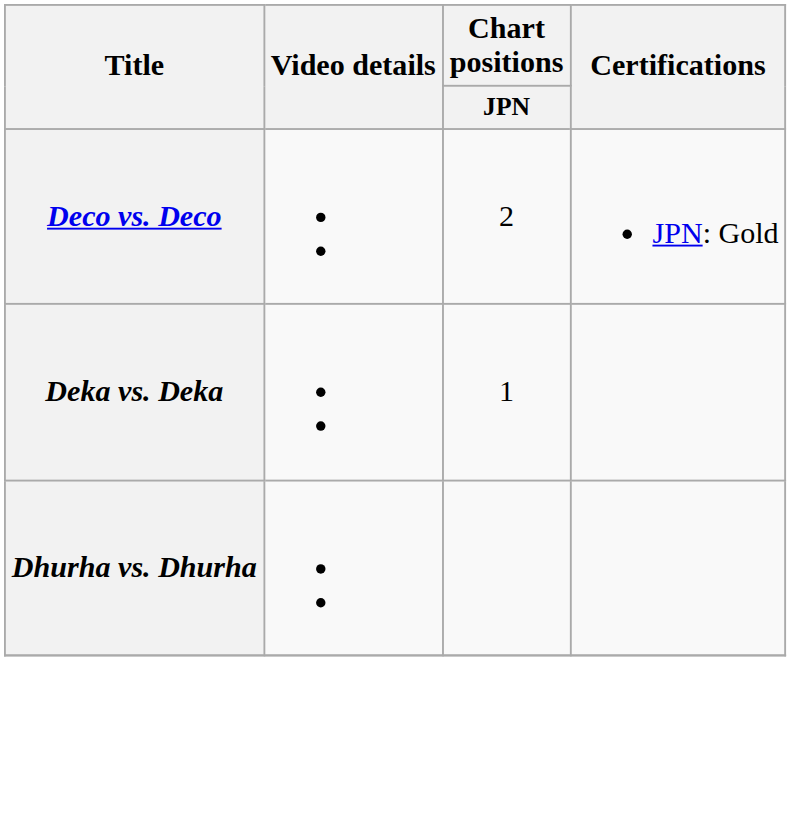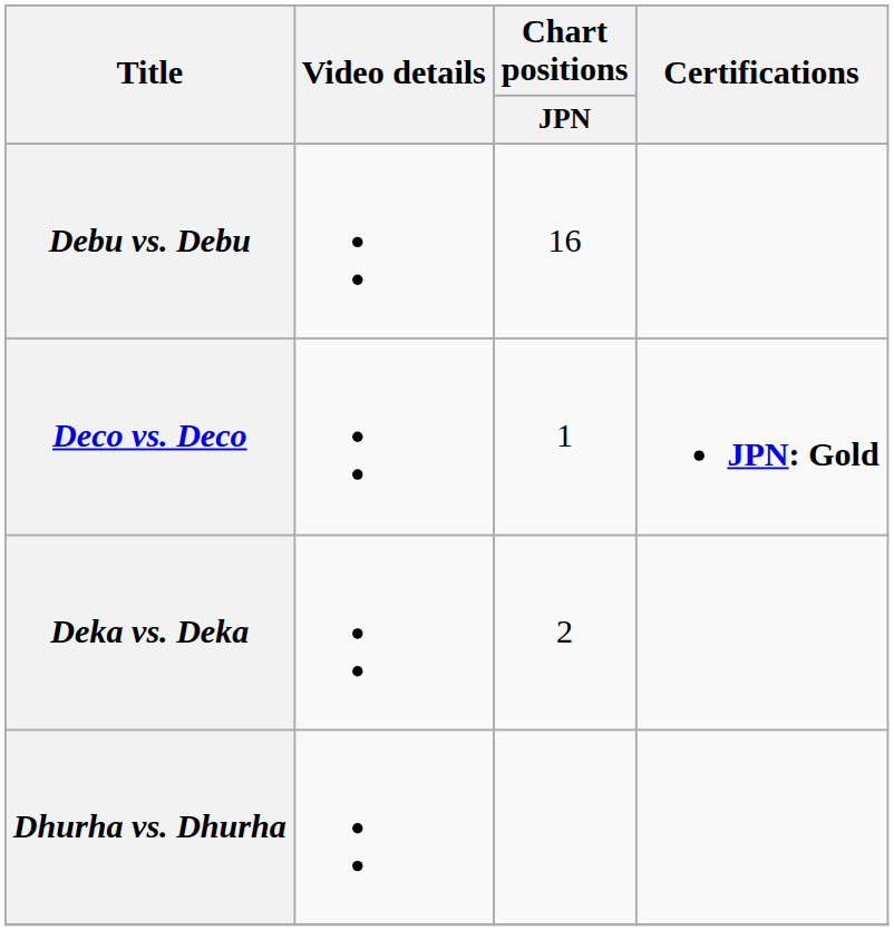+ row: Debu vs. Debu | 16
Deco vs. Deco | Chart positions / JPN: 2 -> 1
Deco vs. Deco | Certifications: normal -> bold
Deka vs. Deka | Chart positions / JPN: 1 -> 2
